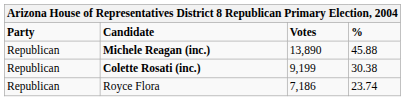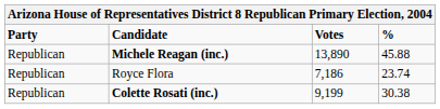rows swapped: Colette Rosati (inc.) <-> Royce Flora
